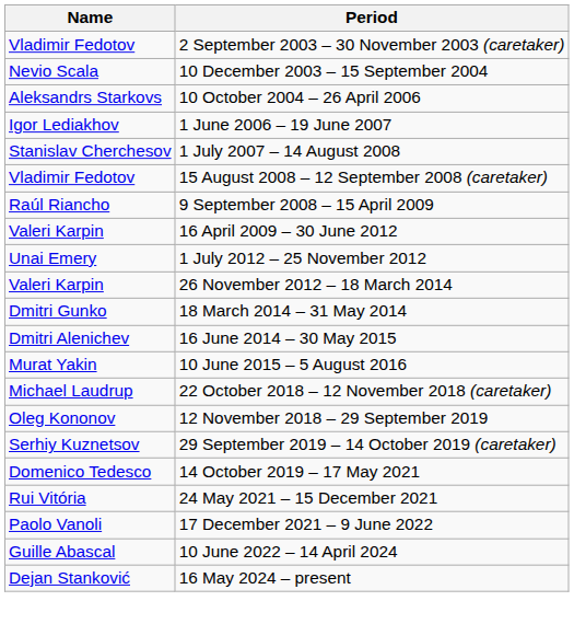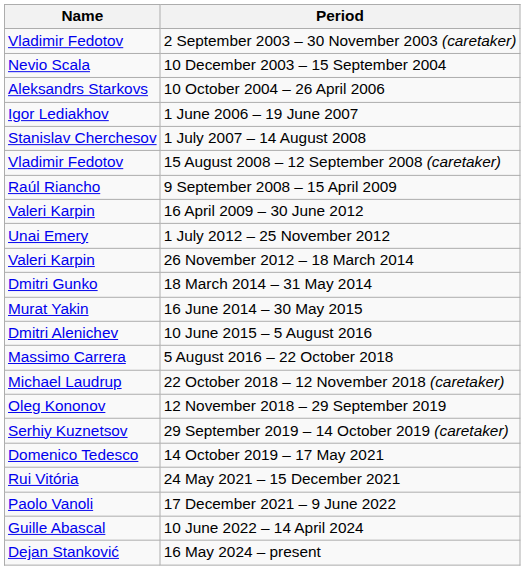16 June 2014 – 30 May 2015 | Name: Dmitri Alenichev -> Murat Yakin
10 June 2015 – 5 August 2016 | Name: Murat Yakin -> Dmitri Alenichev
+ row: Massimo Carrera | 5 August 2016 – 22 October 2018
